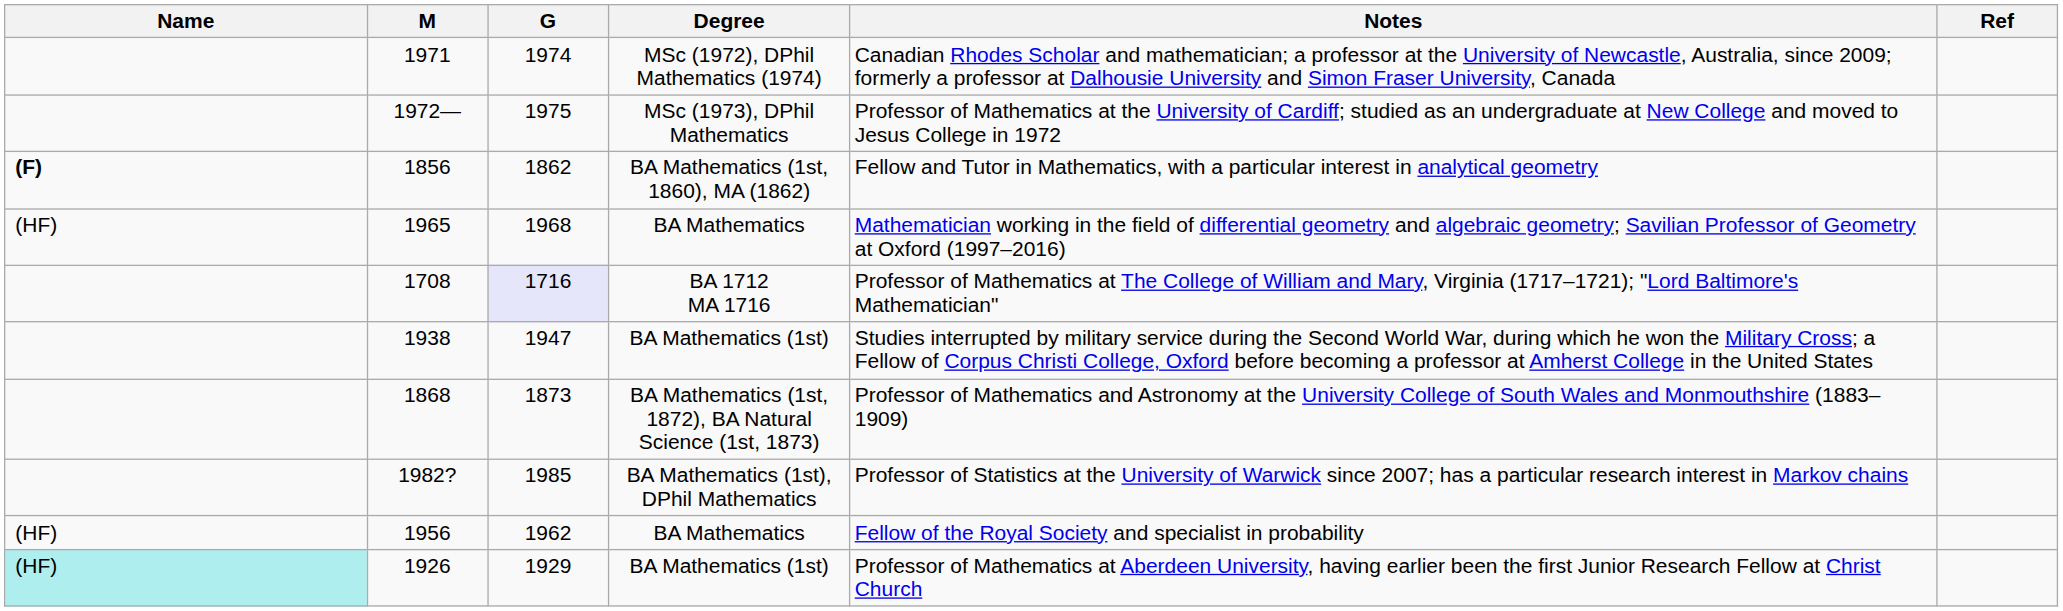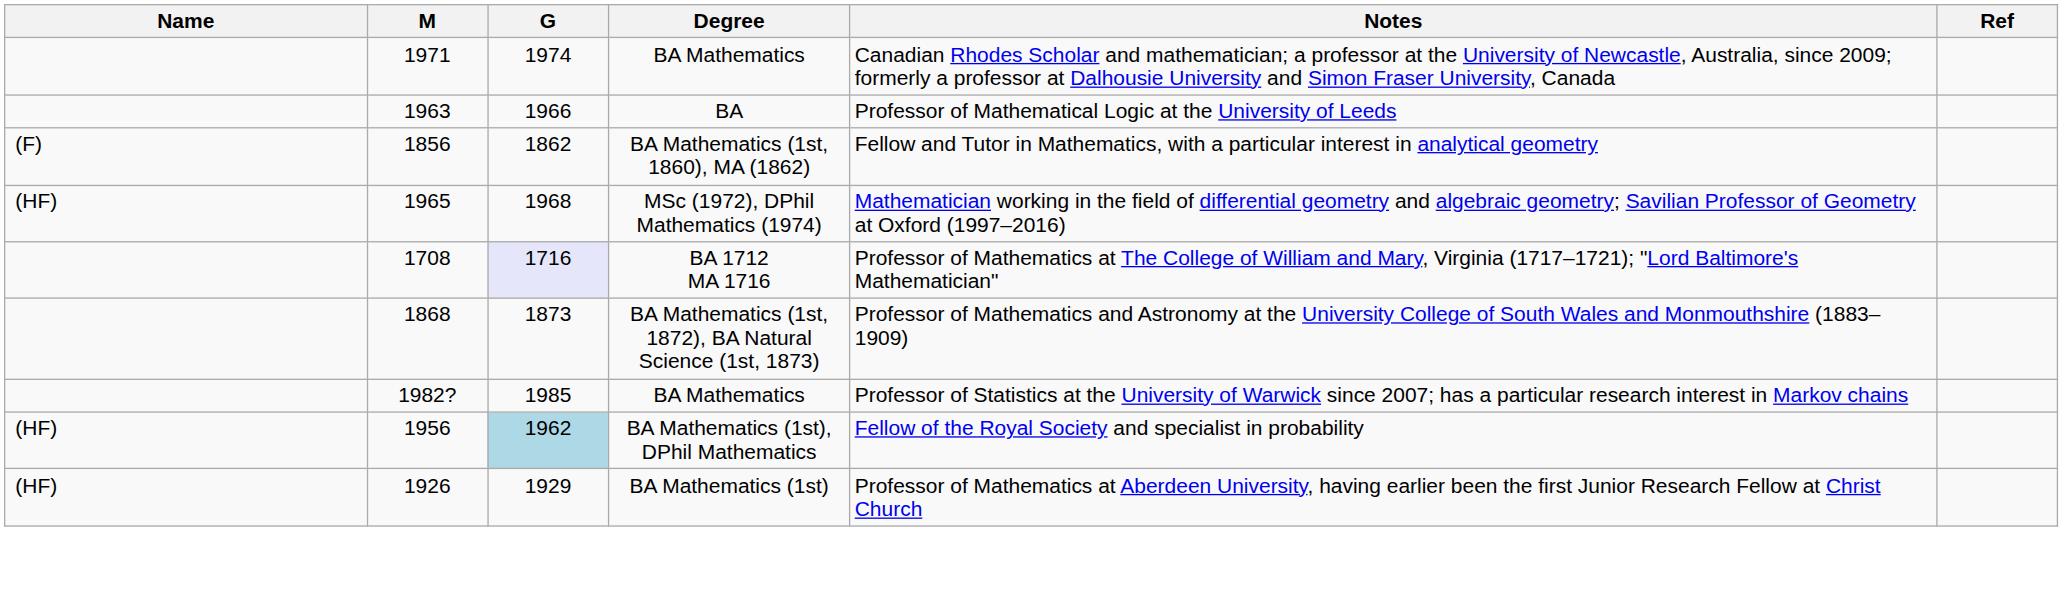1971 | Degree: MSc (1972), DPhil Mathematics (1974) -> BA Mathematics
+ row: 1963 | 1966 | BA | Professor of Mathematical Logic at the University of Leeds
- row: 1972— | 1975 | MSc (1973), DPhil Mathematics | Professor of Mathematics at the University of Cardiff; studied as an undergraduate at New College and moved to Jesus College in 1972
1856 | Name: bold -> normal
1965 | Degree: BA Mathematics -> MSc (1972), DPhil Mathematics (1974)
- row: 1938 | 1947 | BA Mathematics (1st) | Studies interrupted by military service during the Second World War, during which he won the Military Cross; a Fellow of Corpus Christi College, Oxford before becoming a professor at Amherst College in the United States
1982? | Degree: BA Mathematics (1st), DPhil Mathematics -> BA Mathematics
1956 | G: no background -> lightblue background
1956 | Degree: BA Mathematics -> BA Mathematics (1st), DPhil Mathematics
1926 | Name: paleturquoise background -> no background
